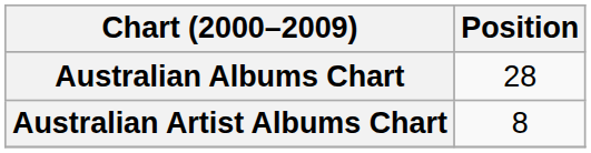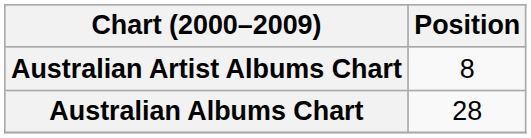rows swapped: Australian Albums Chart <-> Australian Artist Albums Chart
